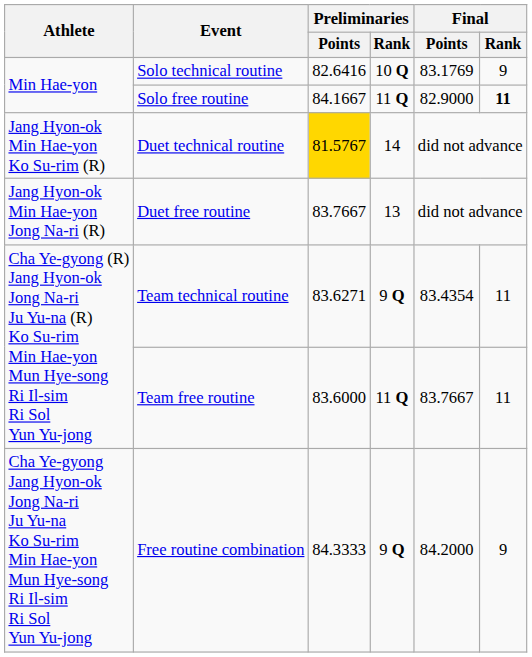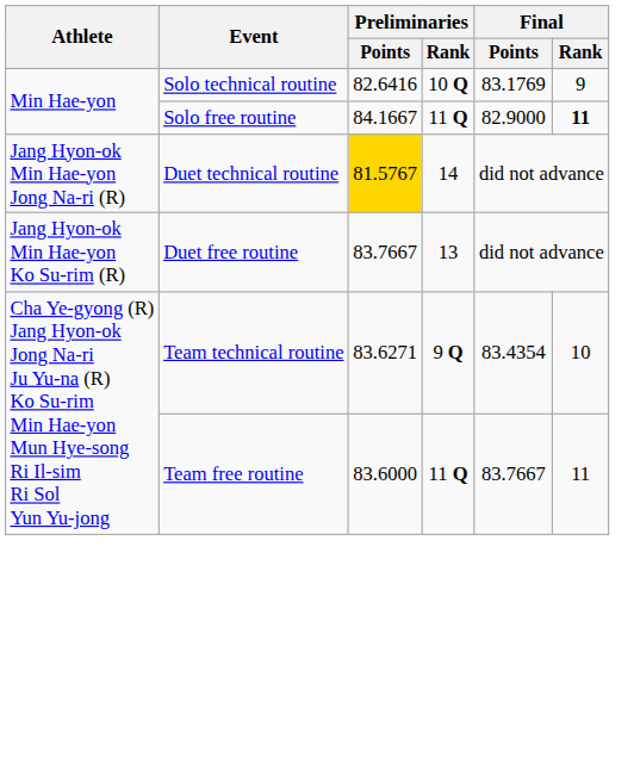Duet technical routine | Athlete: Jang Hyon-ok Min Hae-yon Ko Su-rim (R) -> Jang Hyon-ok Min Hae-yon Jong Na-ri (R)
Duet free routine | Athlete: Jang Hyon-ok Min Hae-yon Jong Na-ri (R) -> Jang Hyon-ok Min Hae-yon Ko Su-rim (R)
Team technical routine | Final / Rank: 11 -> 10
- row: Cha Ye-gyong Jang Hyon-ok Jong Na-ri Ju Yu-na Ko Su-rim Min Hae-yon Mun Hye-song Ri Il-sim Ri Sol Yun Yu-jong | Free routine combination | 84.3333 | 9 Q | 84.2000 | 9
